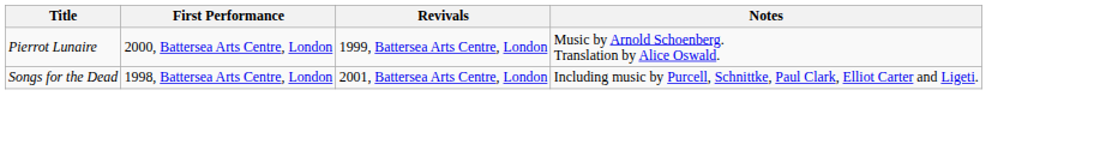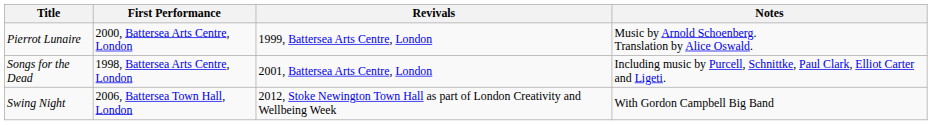+ row: Swing Night | 2006, Battersea Town Hall, London | 2012, Stoke Newington Town Hall as part of London Creativity and Wellbeing Week | With Gordon Campbell Big Band
